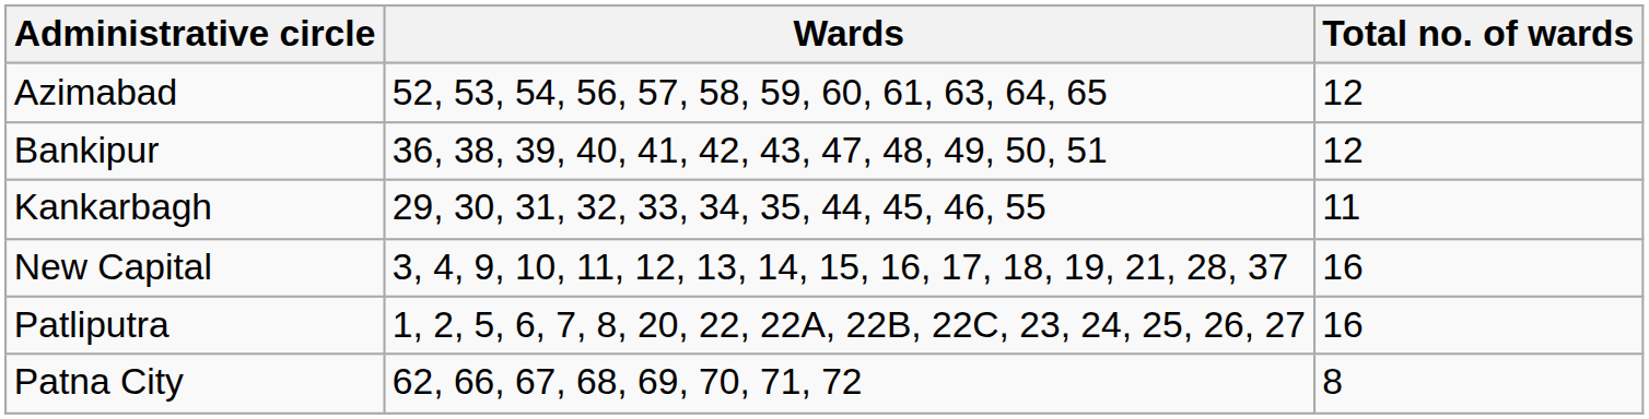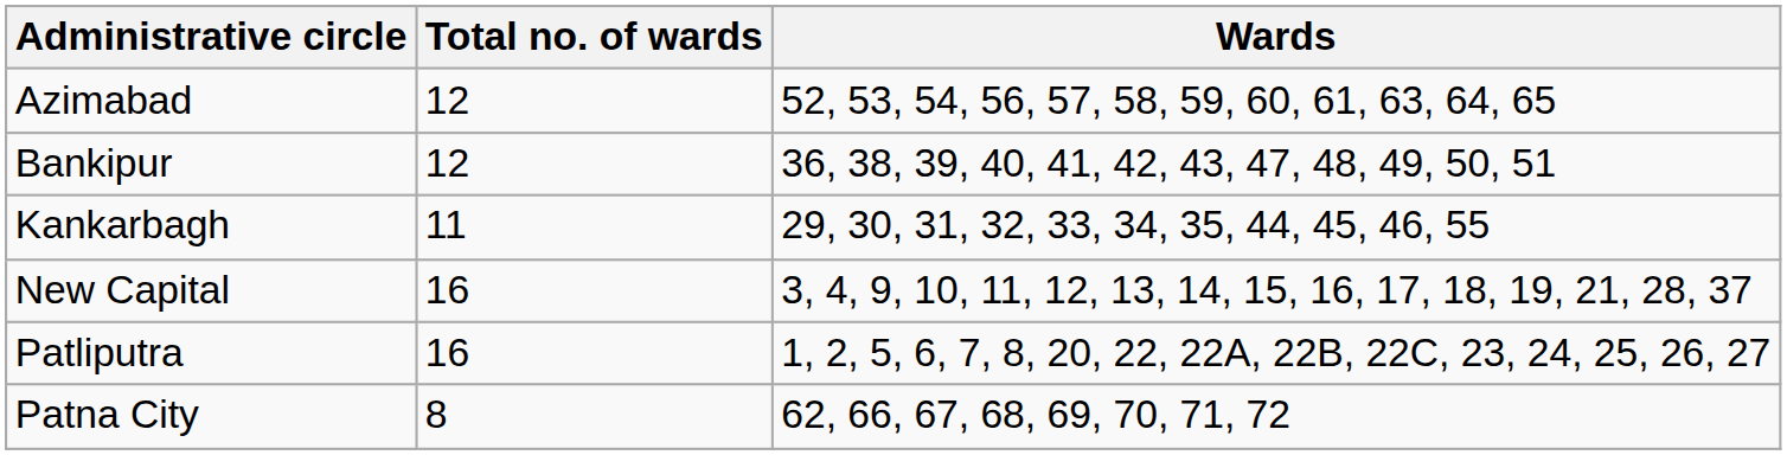columns swapped: Total no. of wards <-> Wards
